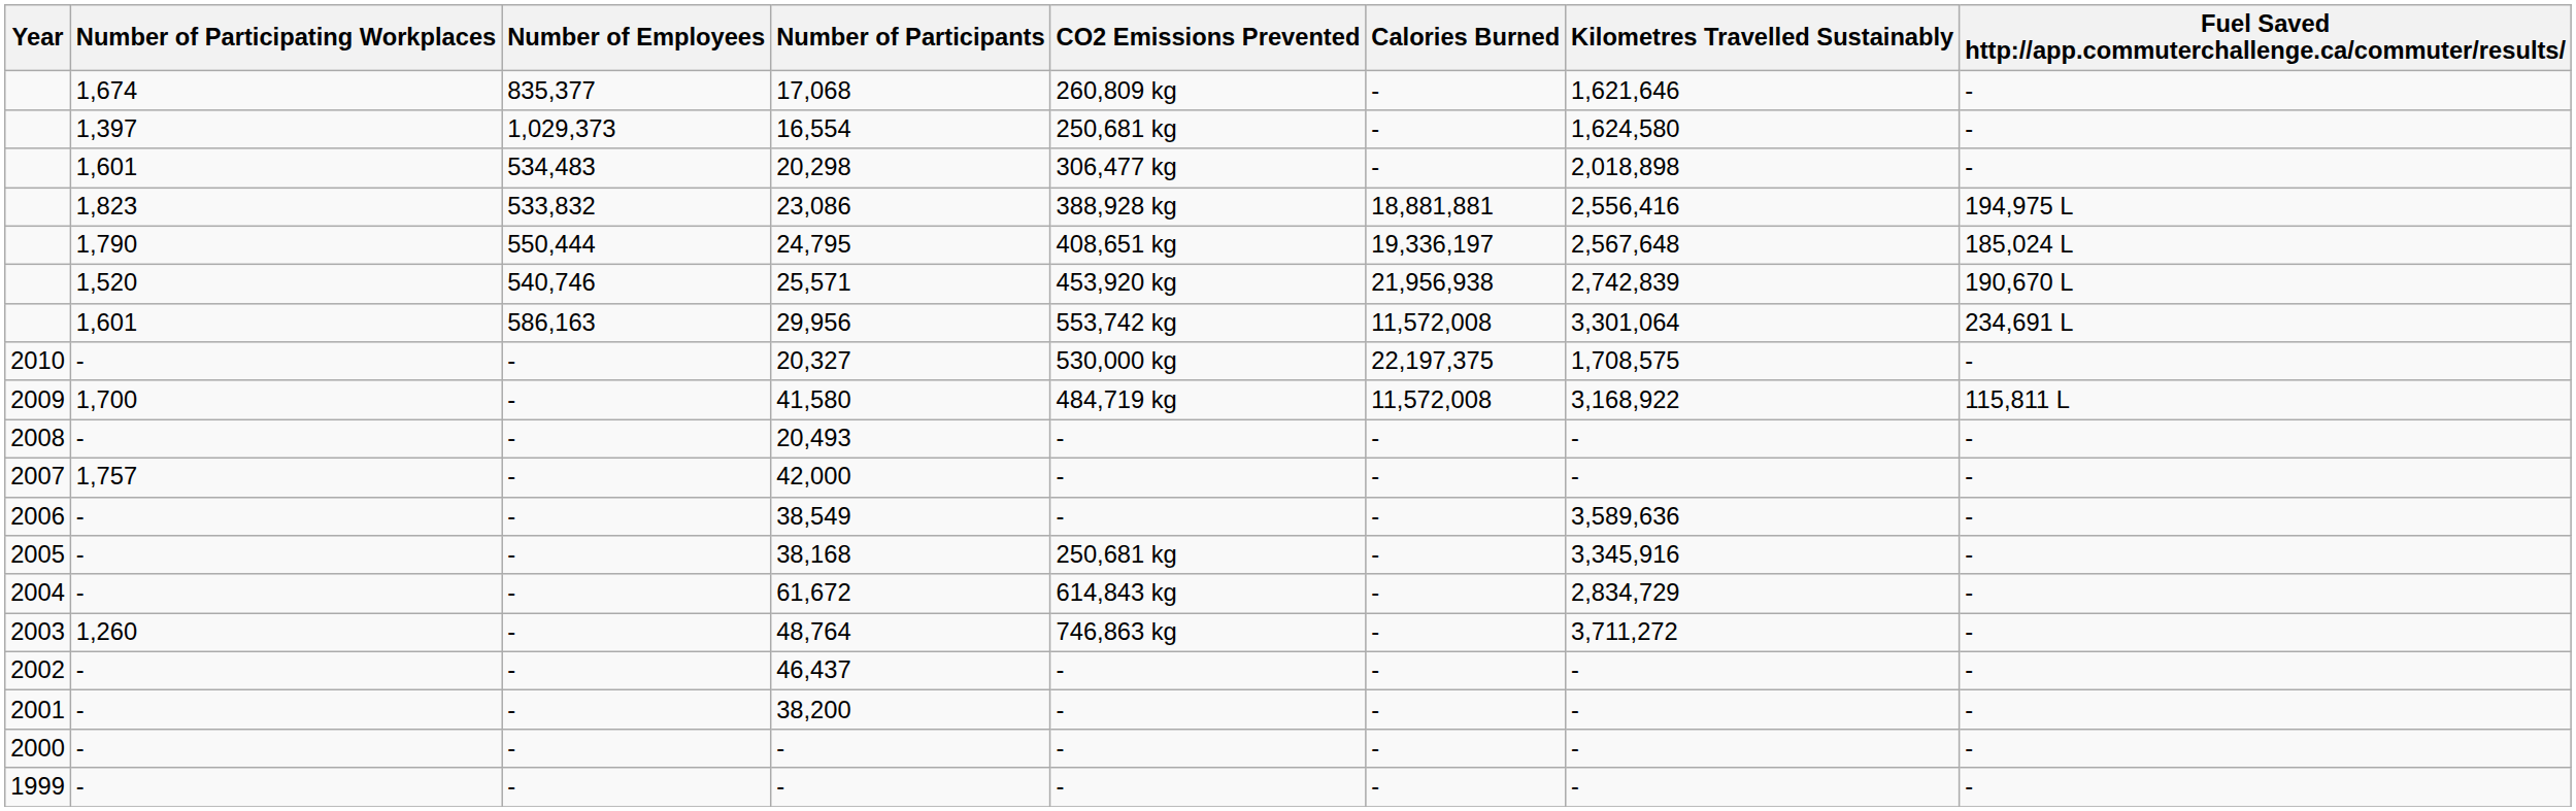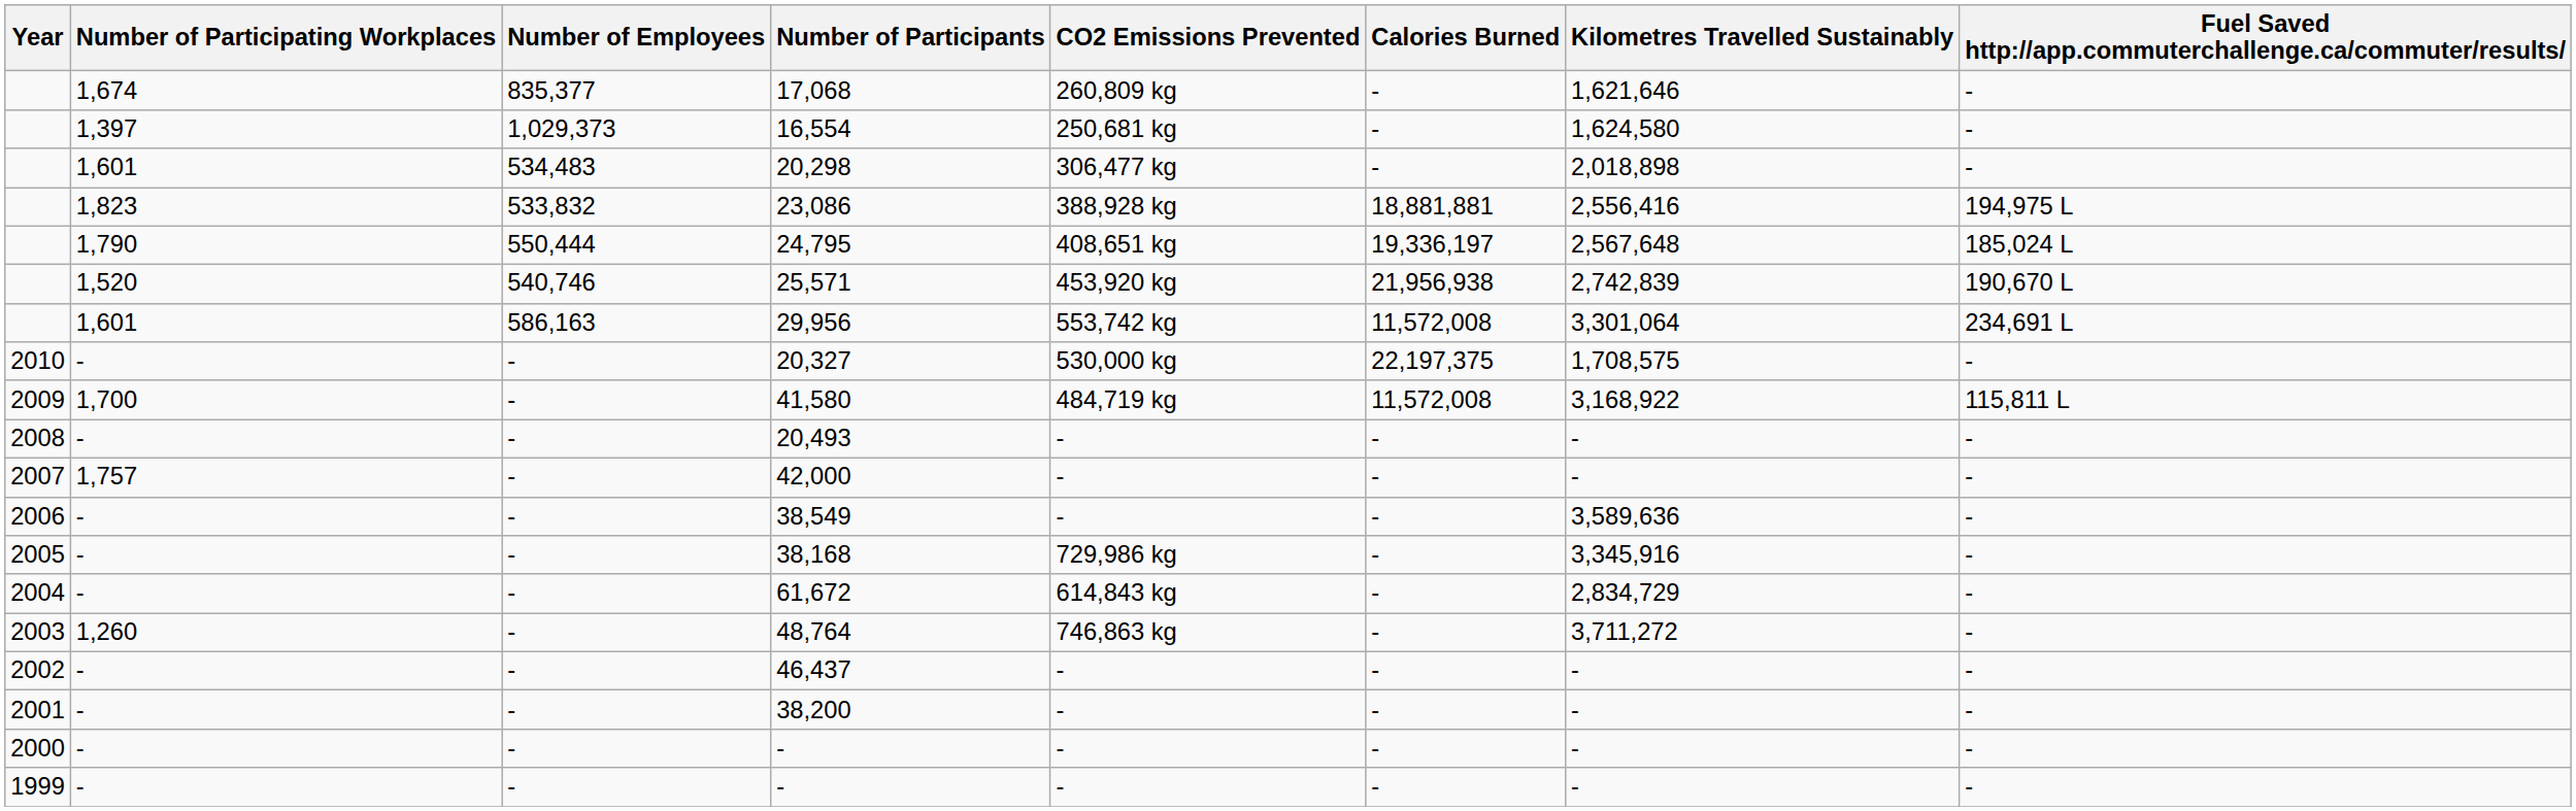38,168 | CO2 Emissions Prevented: 250,681 kg -> 729,986 kg
